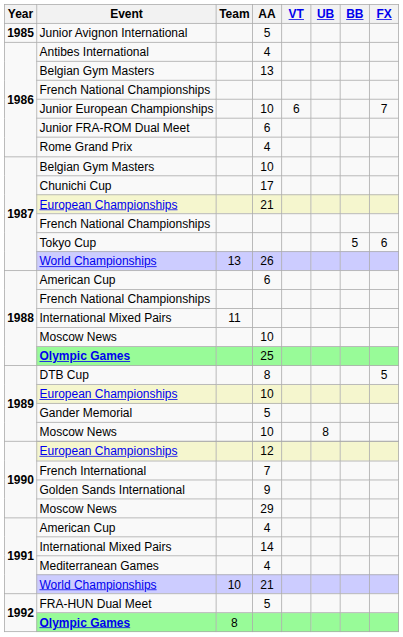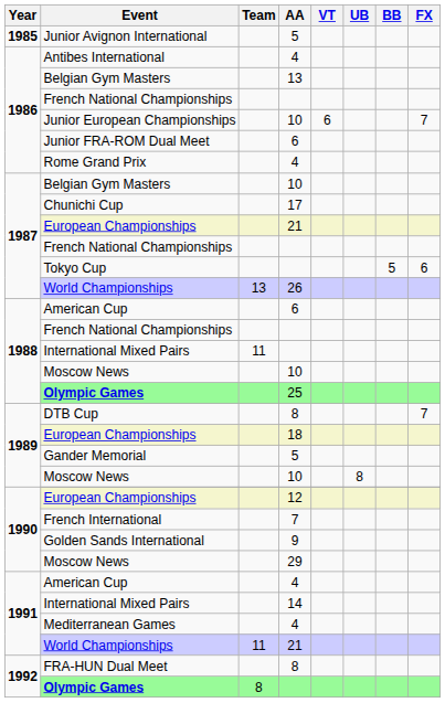DTB Cup | FX: 5 -> 7
1989 / European Championships | AA: 10 -> 18
1991 / World Championships | Team: 10 -> 11
FRA-HUN Dual Meet | AA: 5 -> 8
